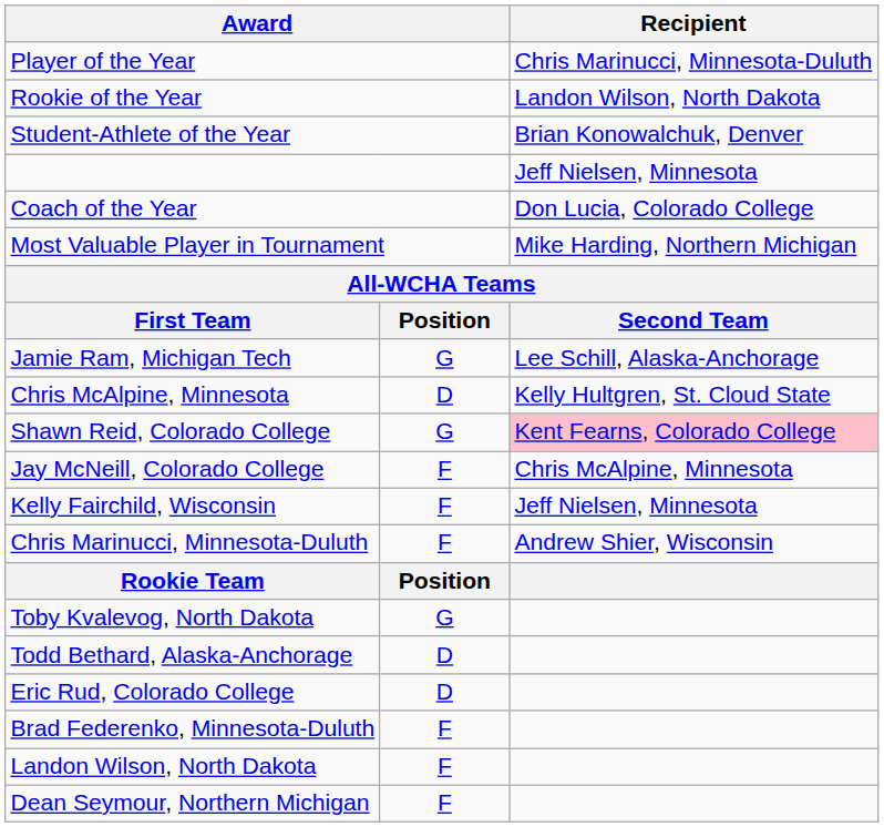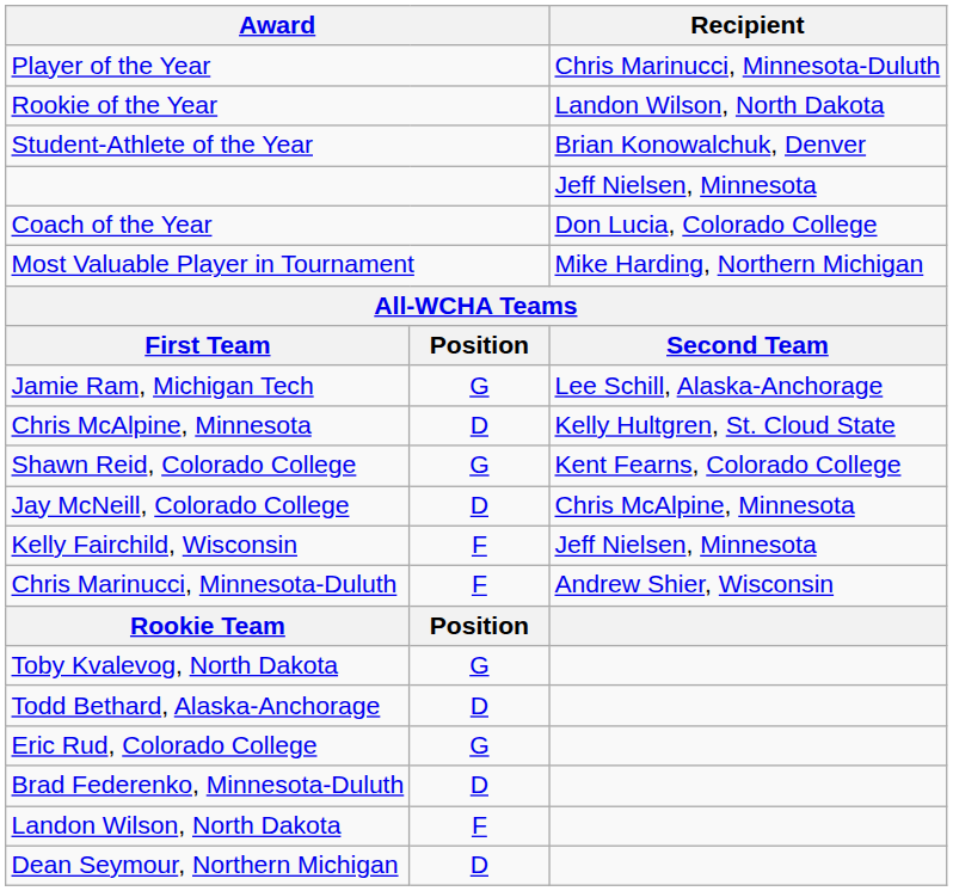Shawn Reid, Colorado College | Recipient: pink background -> no background
Jay McNeill, Colorado College | column 2: F -> D
Eric Rud, Colorado College | column 2: D -> G
Brad Federenko, Minnesota-Duluth | column 2: F -> D
Dean Seymour, Northern Michigan | column 2: F -> D
